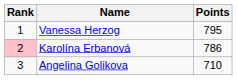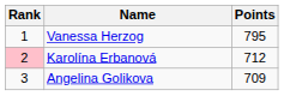Karolína Erbanová | Points: 786 -> 712
Angelina Golikova | Points: 710 -> 709
